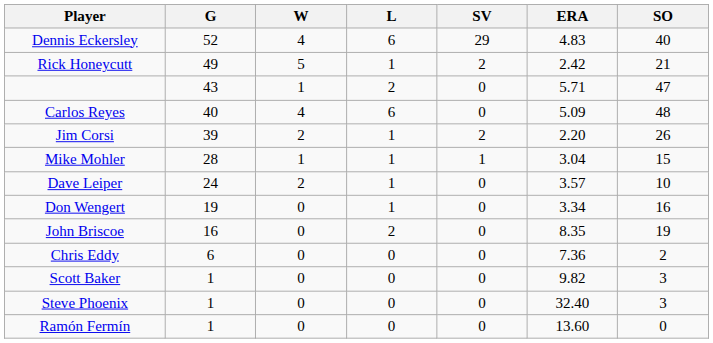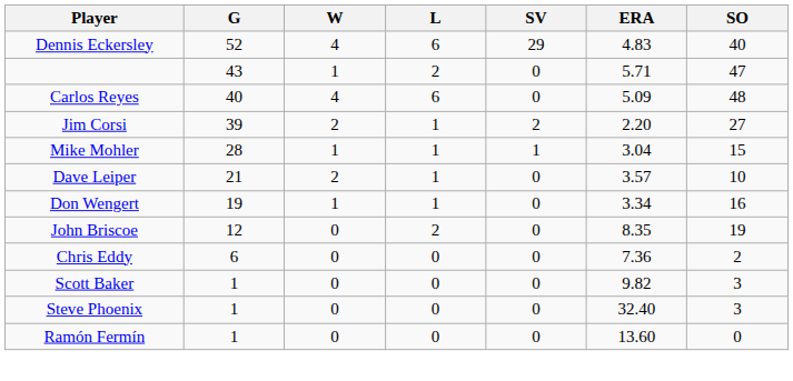- row: Rick Honeycutt | 49 | 5 | 1 | 2 | 2.42 | 21
Jim Corsi | SO: 26 -> 27
Dave Leiper | G: 24 -> 21
Don Wengert | W: 0 -> 1
John Briscoe | G: 16 -> 12
